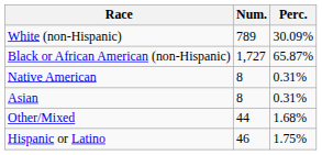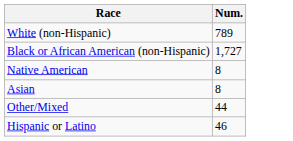- column: Perc. | 30.09% | 65.87% | 0.31% | 0.31% | 1.68% | 1.75%
